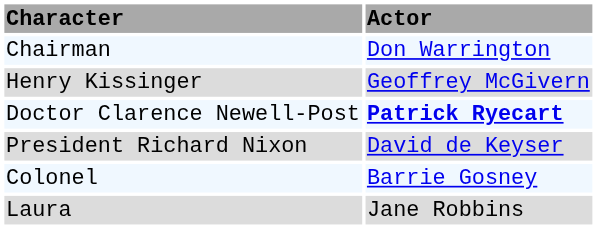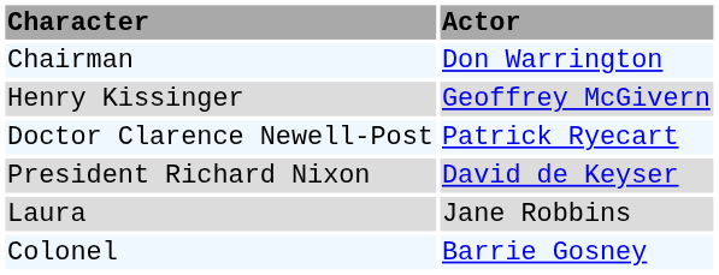Doctor Clarence Newell-Post | Actor: bold -> normal
rows swapped: Colonel <-> Laura
